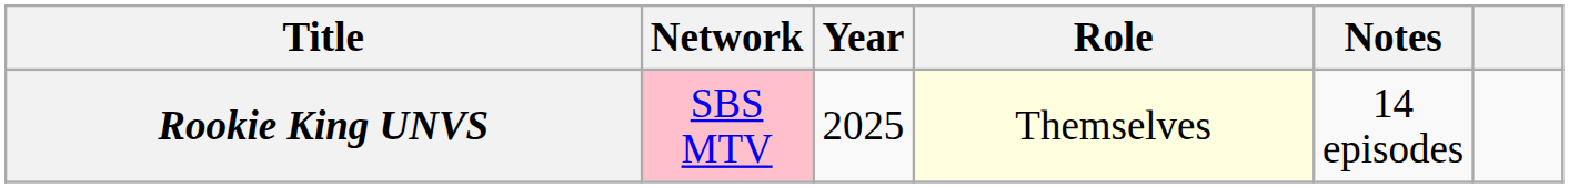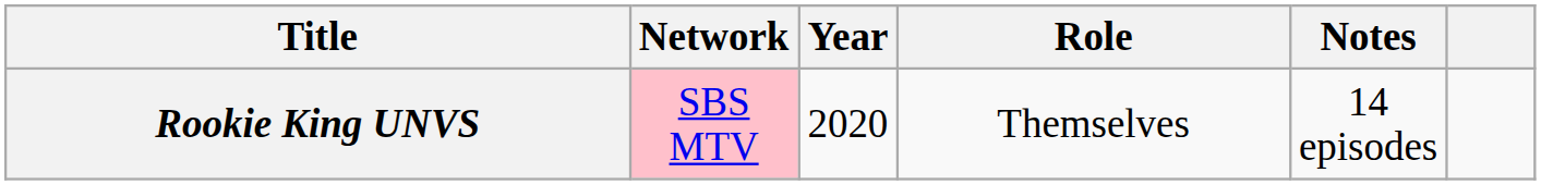Rookie King UNVS | Year: 2025 -> 2020
Rookie King UNVS | Role: lightyellow background -> no background
